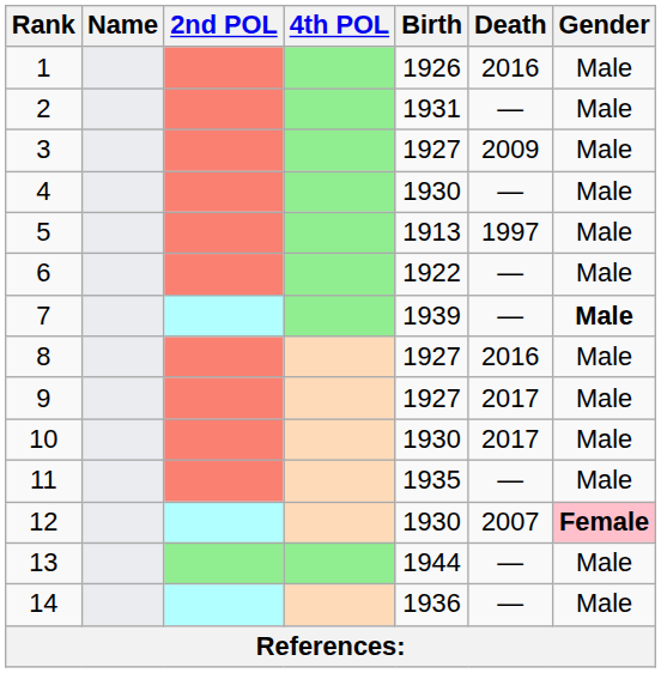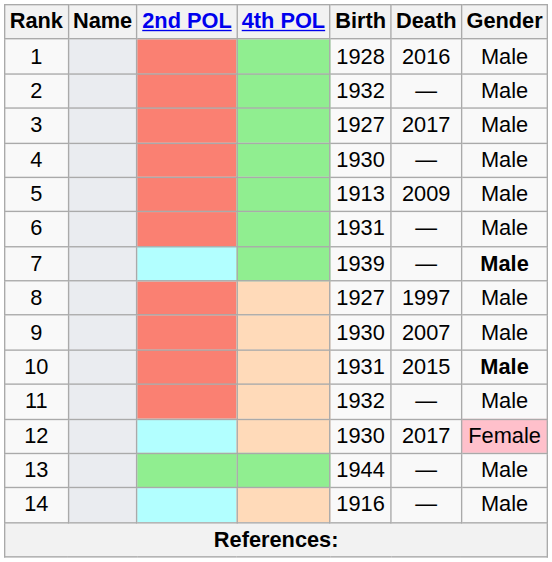1 | Birth: 1926 -> 1928
2 | Birth: 1931 -> 1932
3 | Death: 2009 -> 2017
5 | Death: 1997 -> 2009
6 | Birth: 1922 -> 1931
8 | Death: 2016 -> 1997
9 | Birth: 1927 -> 1930
9 | Death: 2017 -> 2007
10 | Birth: 1930 -> 1931
10 | Death: 2017 -> 2015
10 | Gender: normal -> bold
11 | Birth: 1935 -> 1932
12 | Death: 2007 -> 2017
12 | Gender: bold -> normal
14 | Birth: 1936 -> 1916
